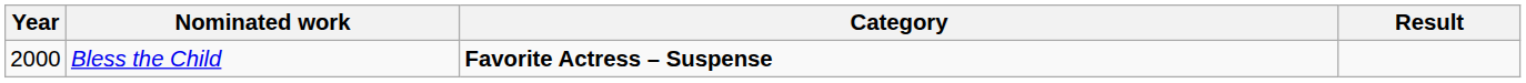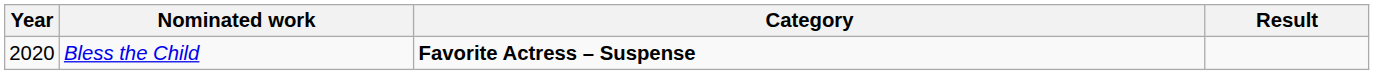Bless the Child | Year: 2000 -> 2020
